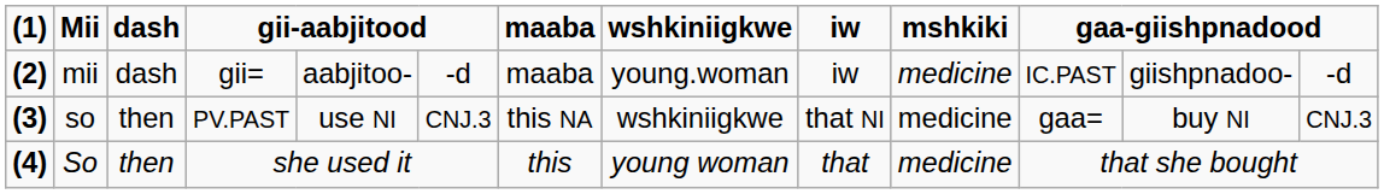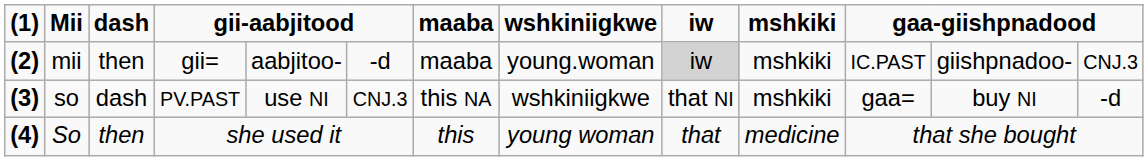mii | dash: dash -> then
mii | iw: no background -> lightgrey background
mii | mshkiki: medicine -> mshkiki
mii | column 13: -d -> CNJ.3
so | dash: then -> dash
so | mshkiki: medicine -> mshkiki
so | column 13: CNJ.3 -> -d
